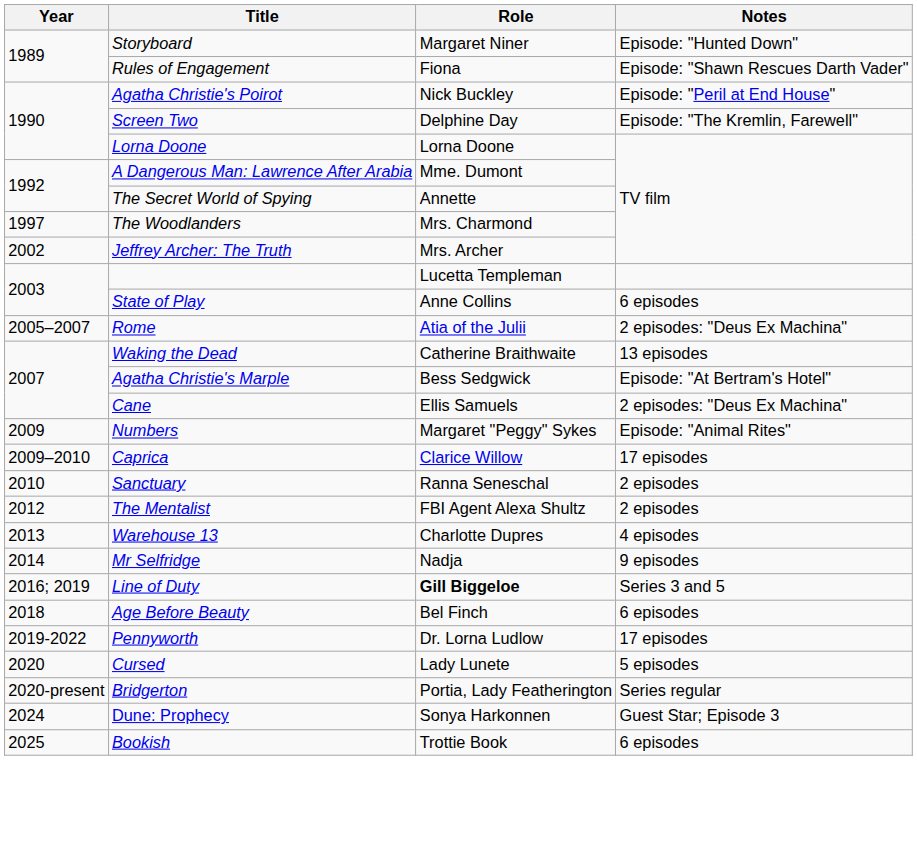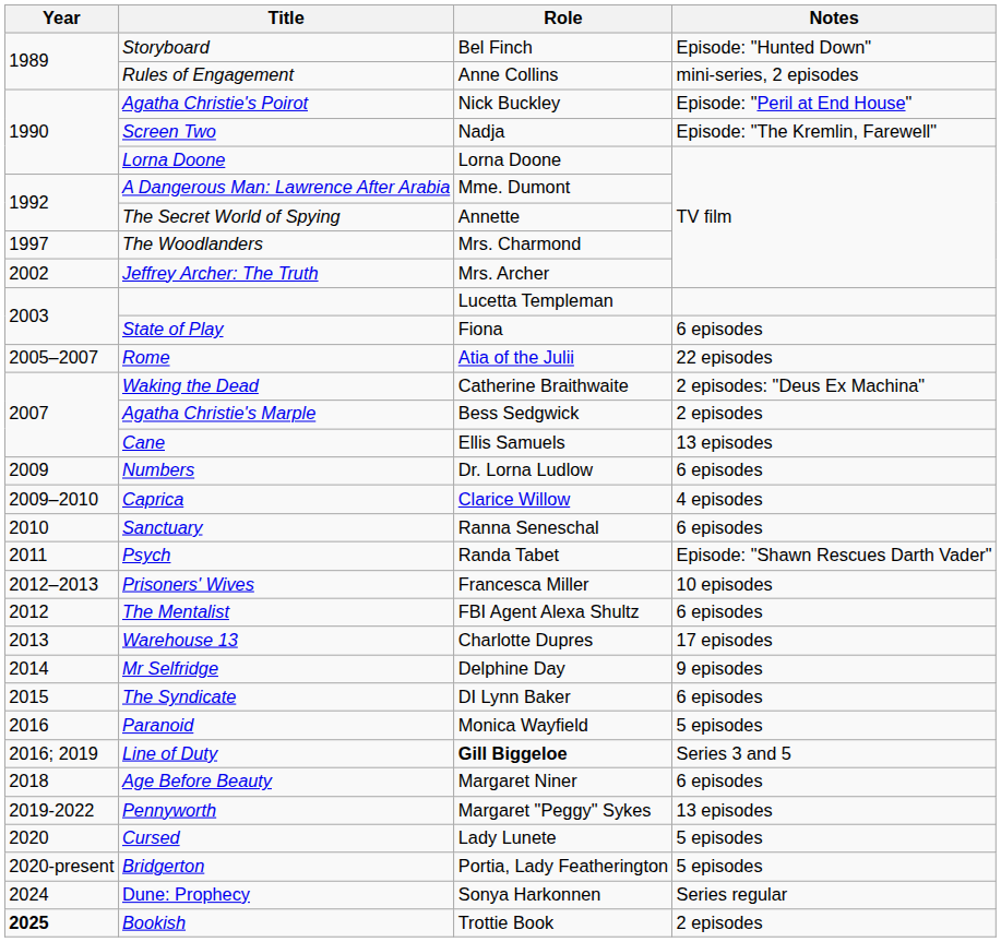Storyboard | Role: Margaret Niner -> Bel Finch
Rules of Engagement | Role: Fiona -> Anne Collins
Rules of Engagement | Notes: Episode: "Shawn Rescues Darth Vader" -> mini-series, 2 episodes
Screen Two | Role: Delphine Day -> Nadja
State of Play | Role: Anne Collins -> Fiona
Rome | Notes: 2 episodes: "Deus Ex Machina" -> 22 episodes
Waking the Dead | Notes: 13 episodes -> 2 episodes: "Deus Ex Machina"
Agatha Christie's Marple | Notes: Episode: "At Bertram's Hotel" -> 2 episodes
Cane | Notes: 2 episodes: "Deus Ex Machina" -> 13 episodes
Numbers | Role: Margaret "Peggy" Sykes -> Dr. Lorna Ludlow
Numbers | Notes: Episode: "Animal Rites" -> 6 episodes
Caprica | Notes: 17 episodes -> 4 episodes
Sanctuary | Notes: 2 episodes -> 6 episodes
+ row: 2011 | Psych | Randa Tabet | Episode: "Shawn Rescues Darth Vader"
+ row: 2012–2013 | Prisoners' Wives | Francesca Miller | 10 episodes
The Mentalist | Notes: 2 episodes -> 6 episodes
Warehouse 13 | Notes: 4 episodes -> 17 episodes
Mr Selfridge | Role: Nadja -> Delphine Day
+ row: 2015 | The Syndicate | DI Lynn Baker | 6 episodes
+ row: 2016 | Paranoid | Monica Wayfield | 5 episodes
Age Before Beauty | Role: Bel Finch -> Margaret Niner
Pennyworth | Role: Dr. Lorna Ludlow -> Margaret "Peggy" Sykes
Pennyworth | Notes: 17 episodes -> 13 episodes
Bridgerton | Notes: Series regular -> 5 episodes
Dune: Prophecy | Notes: Guest Star; Episode 3 -> Series regular
Bookish | Year: normal -> bold
Bookish | Notes: 6 episodes -> 2 episodes
